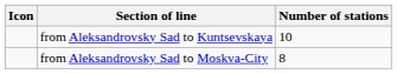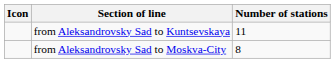from Aleksandrovsky Sad to Kuntsevskaya | Number of stations: 10 -> 11
